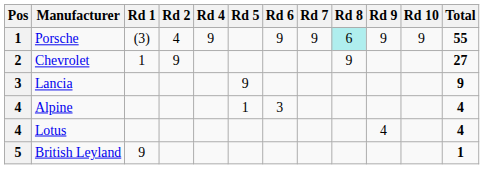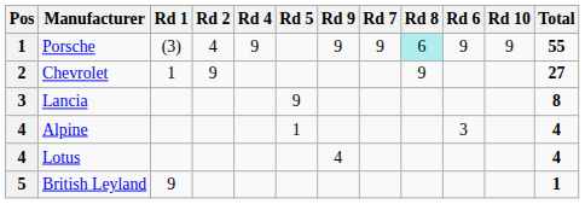columns swapped: Rd 6 <-> Rd 9
Lancia | Total: 9 -> 8
